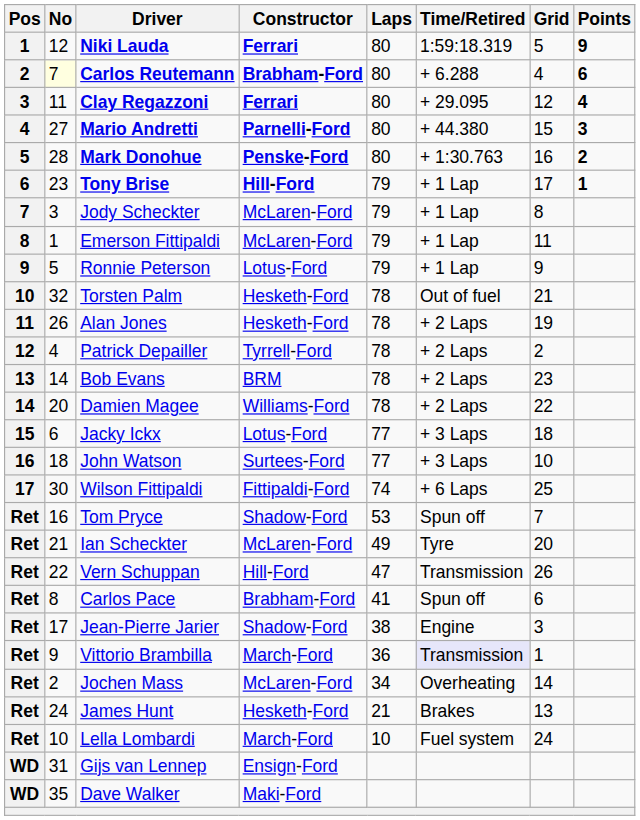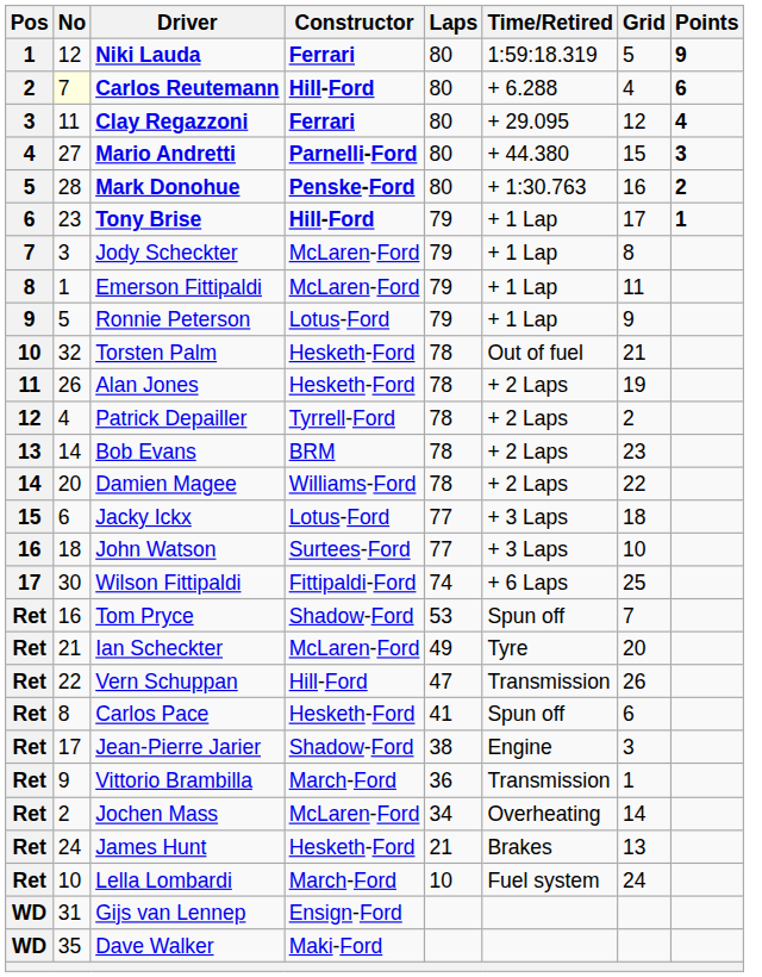Carlos Reutemann | Constructor: Brabham-Ford -> Hill-Ford
Carlos Pace | Constructor: Brabham-Ford -> Hesketh-Ford
Vittorio Brambilla | Time/Retired: lavender background -> no background
